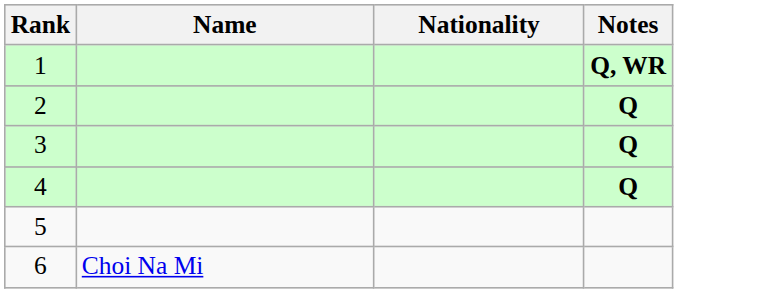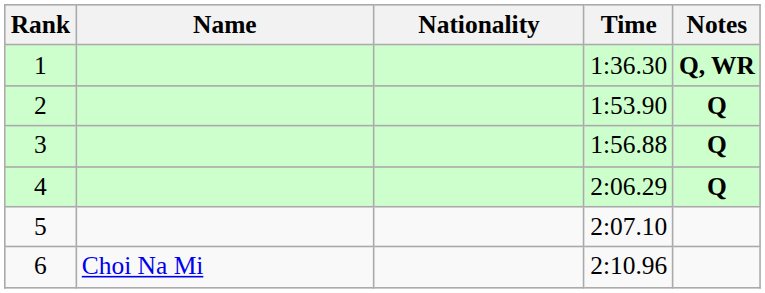+ column: Time | 1:36.30 | 1:53.90 | 1:56.88 | 2:06.29 | 2:07.10 | 2:10.96
